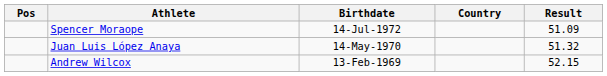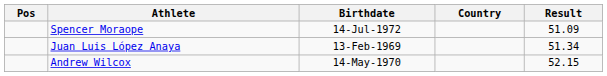Juan Luis López Anaya | Birthdate: 14-May-1970 -> 13-Feb-1969
Juan Luis López Anaya | Result: 51.32 -> 51.34
Andrew Wilcox | Birthdate: 13-Feb-1969 -> 14-May-1970
